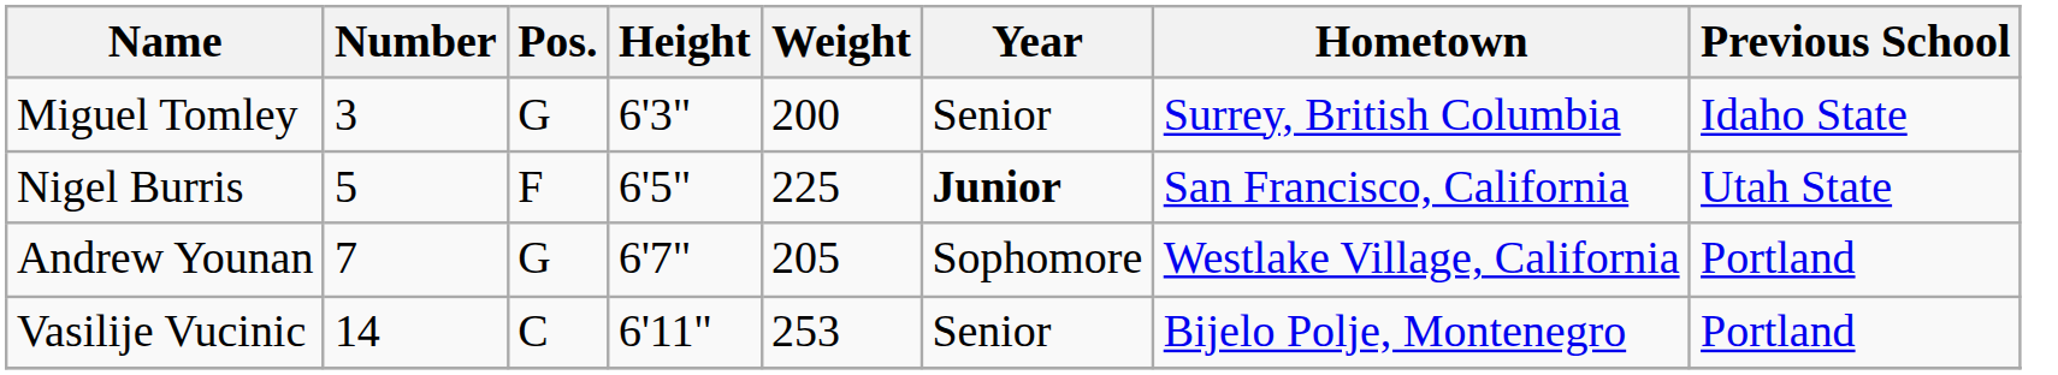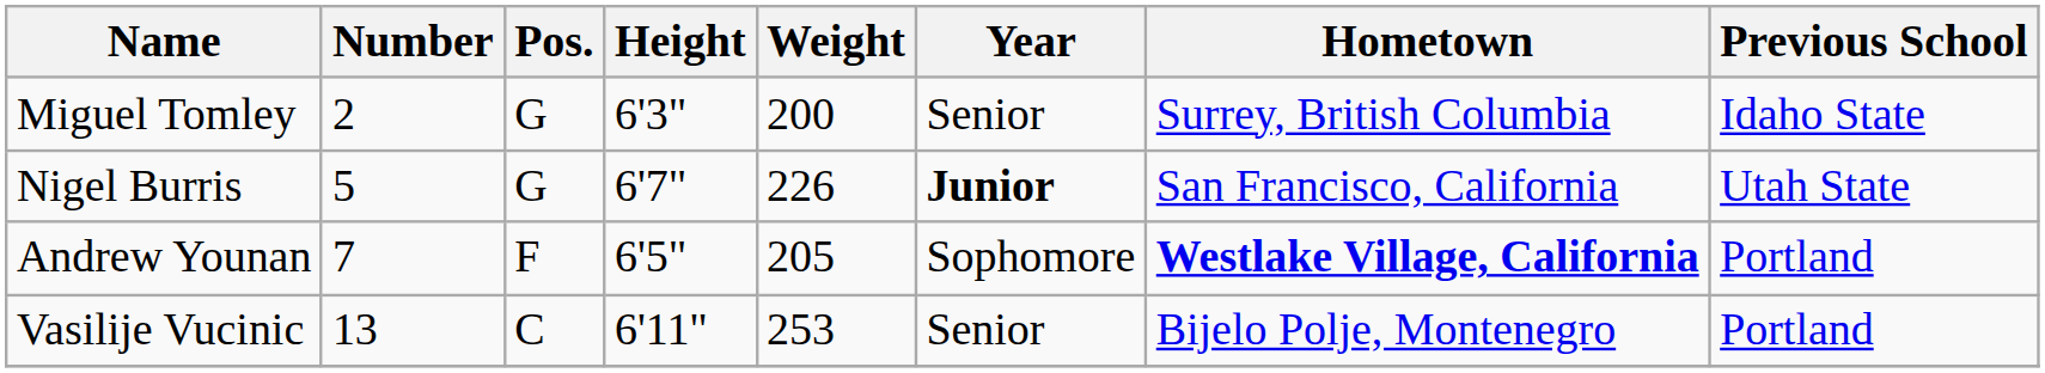Miguel Tomley | Number: 3 -> 2
Nigel Burris | Pos.: F -> G
Nigel Burris | Height: 6'5" -> 6'7"
Nigel Burris | Weight: 225 -> 226
Andrew Younan | Pos.: G -> F
Andrew Younan | Height: 6'7" -> 6'5"
Andrew Younan | Hometown: normal -> bold
Vasilije Vucinic | Number: 14 -> 13
